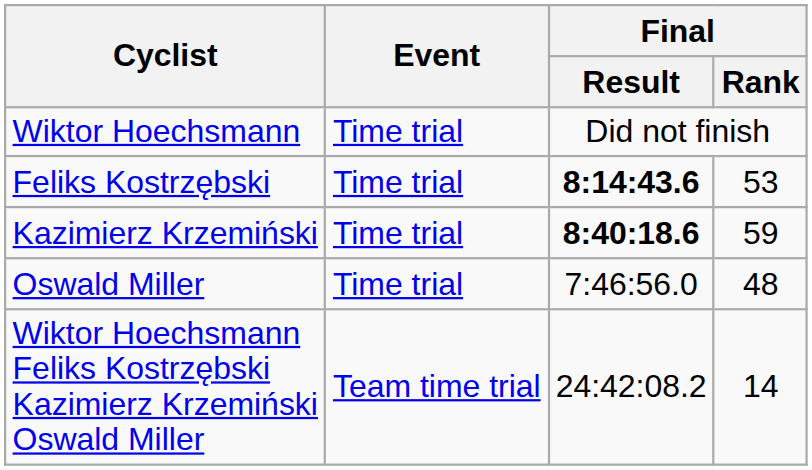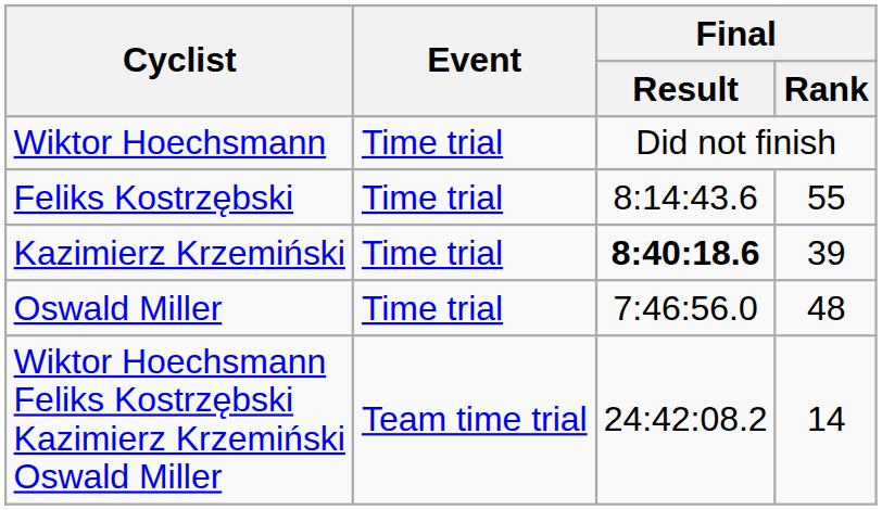Feliks Kostrzębski | Final / Result: bold -> normal
Feliks Kostrzębski | Final / Rank: 53 -> 55
Kazimierz Krzemiński | Final / Rank: 59 -> 39
